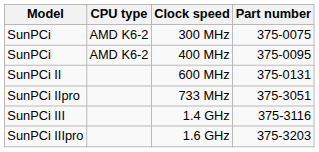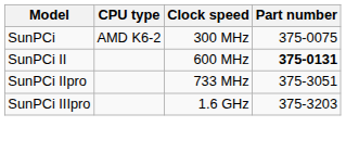- row: SunPCi | AMD K6-2 | 400 MHz | 375-0095
600 MHz | Part number: normal -> bold
- row: SunPCi III | 1.4 GHz | 375-3116
